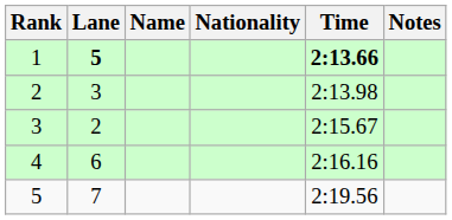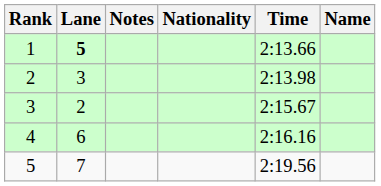columns swapped: Name <-> Notes
1 | Time: bold -> normal
